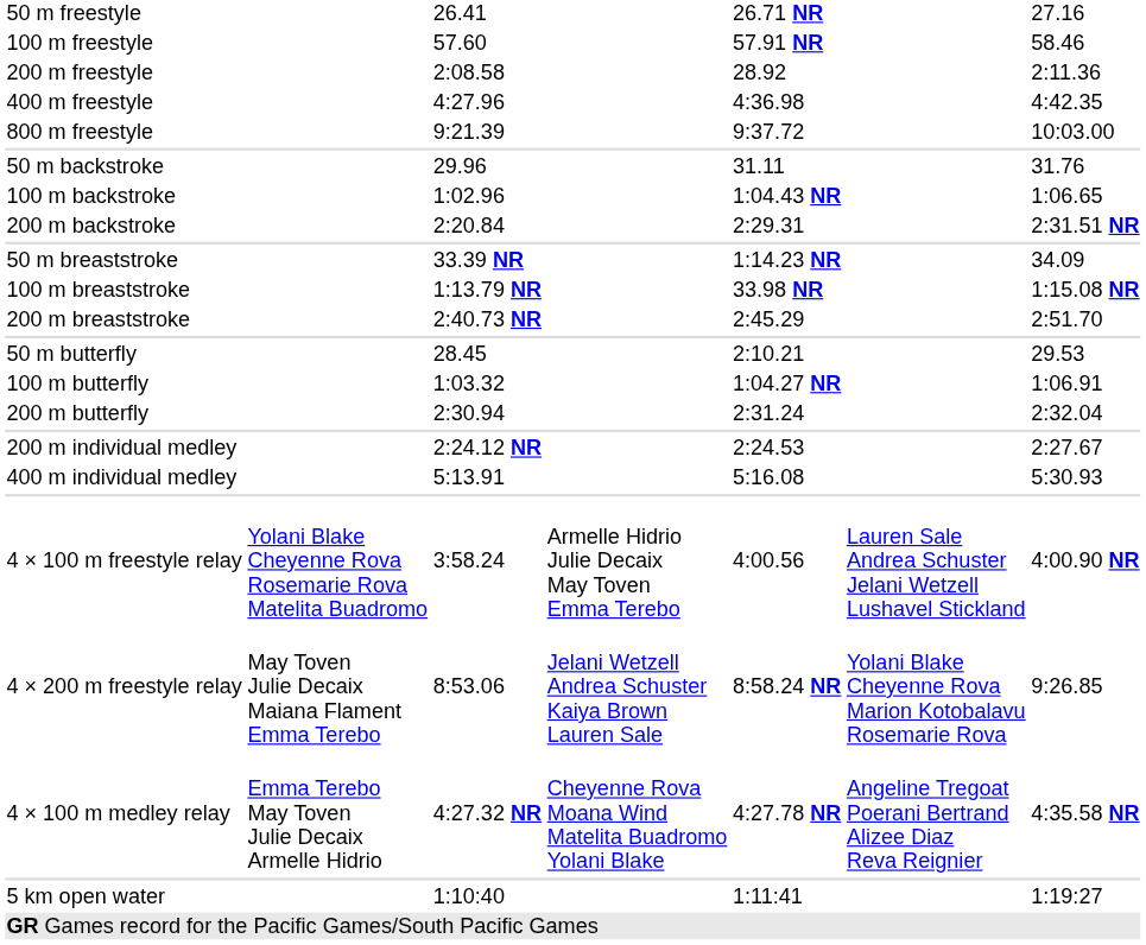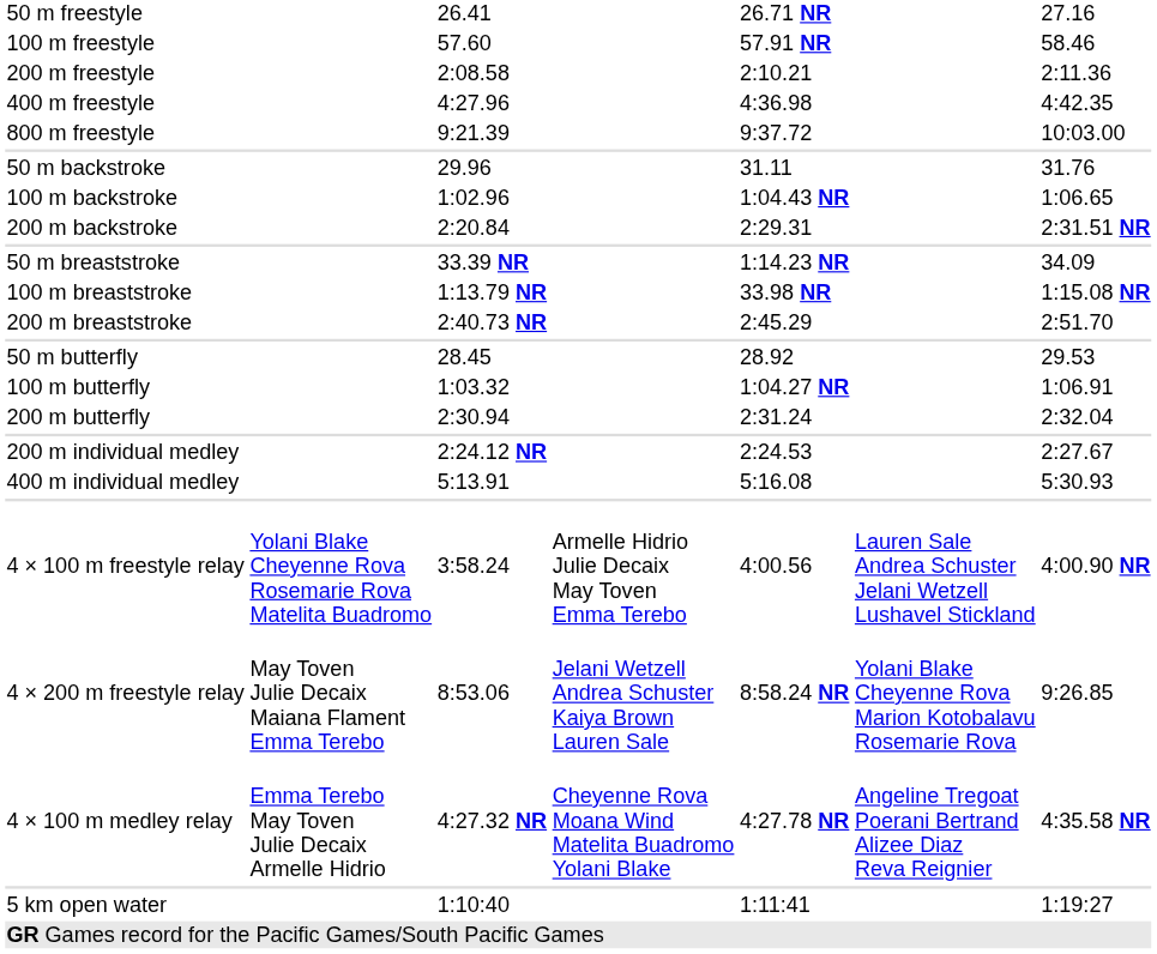200 m freestyle | column 5: 28.92 -> 2:10.21
50 m butterfly | column 5: 2:10.21 -> 28.92
